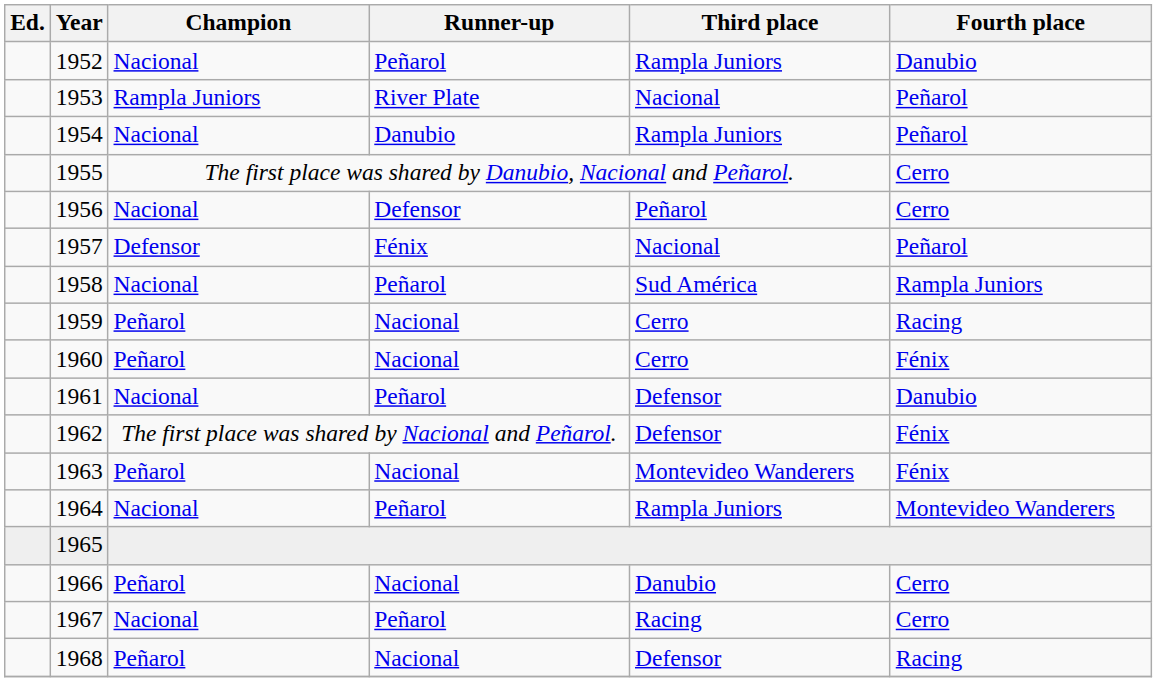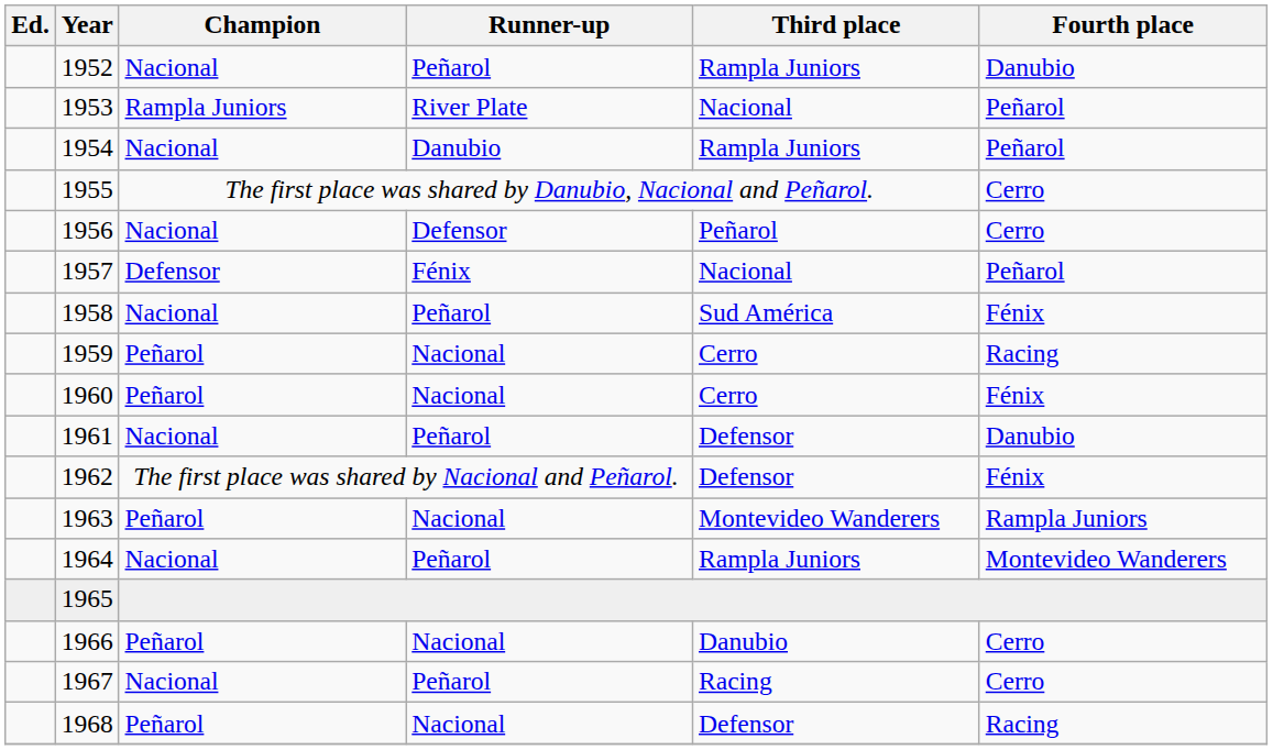1958 | Fourth place: Rampla Juniors -> Fénix
1963 | Fourth place: Fénix -> Rampla Juniors
